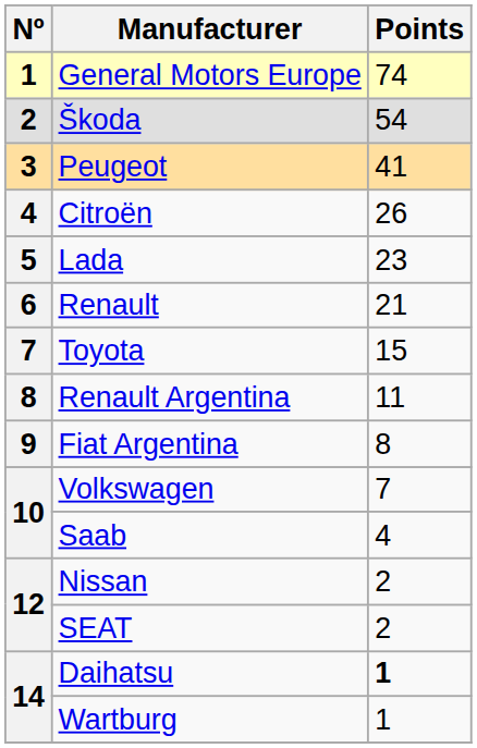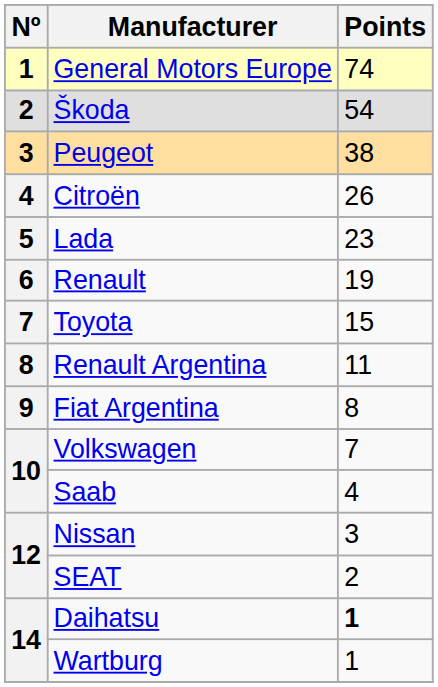Peugeot | Points: 41 -> 38
Renault | Points: 21 -> 19
Nissan | Points: 2 -> 3
